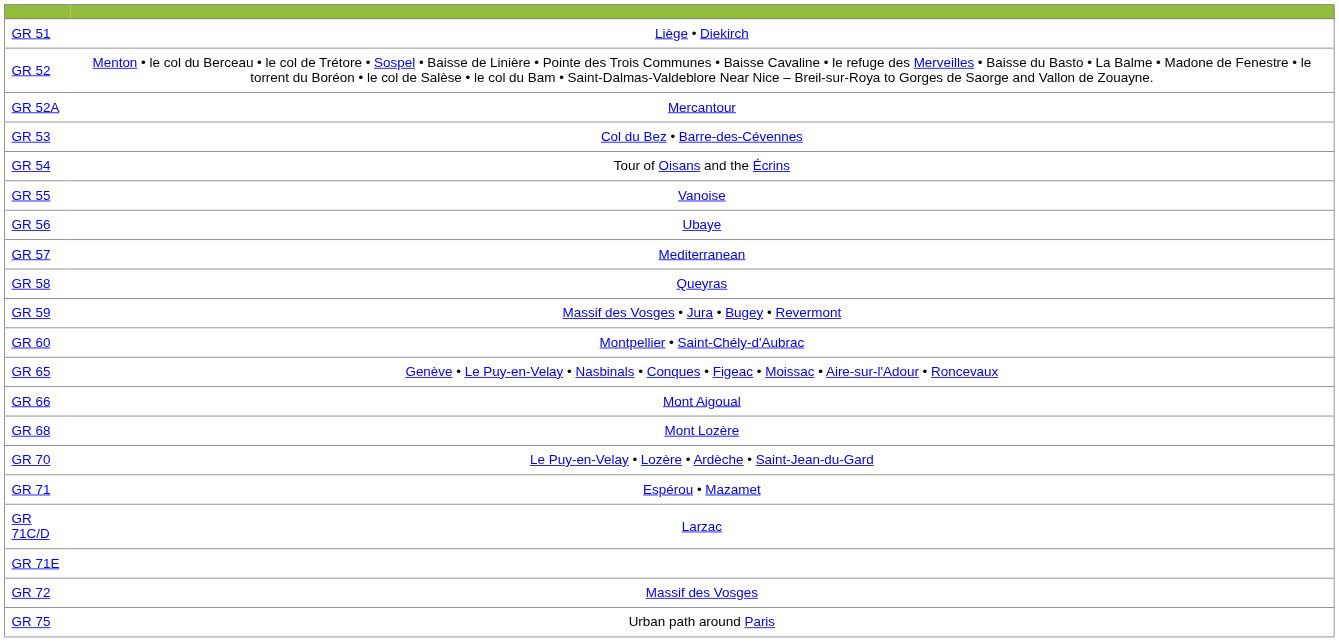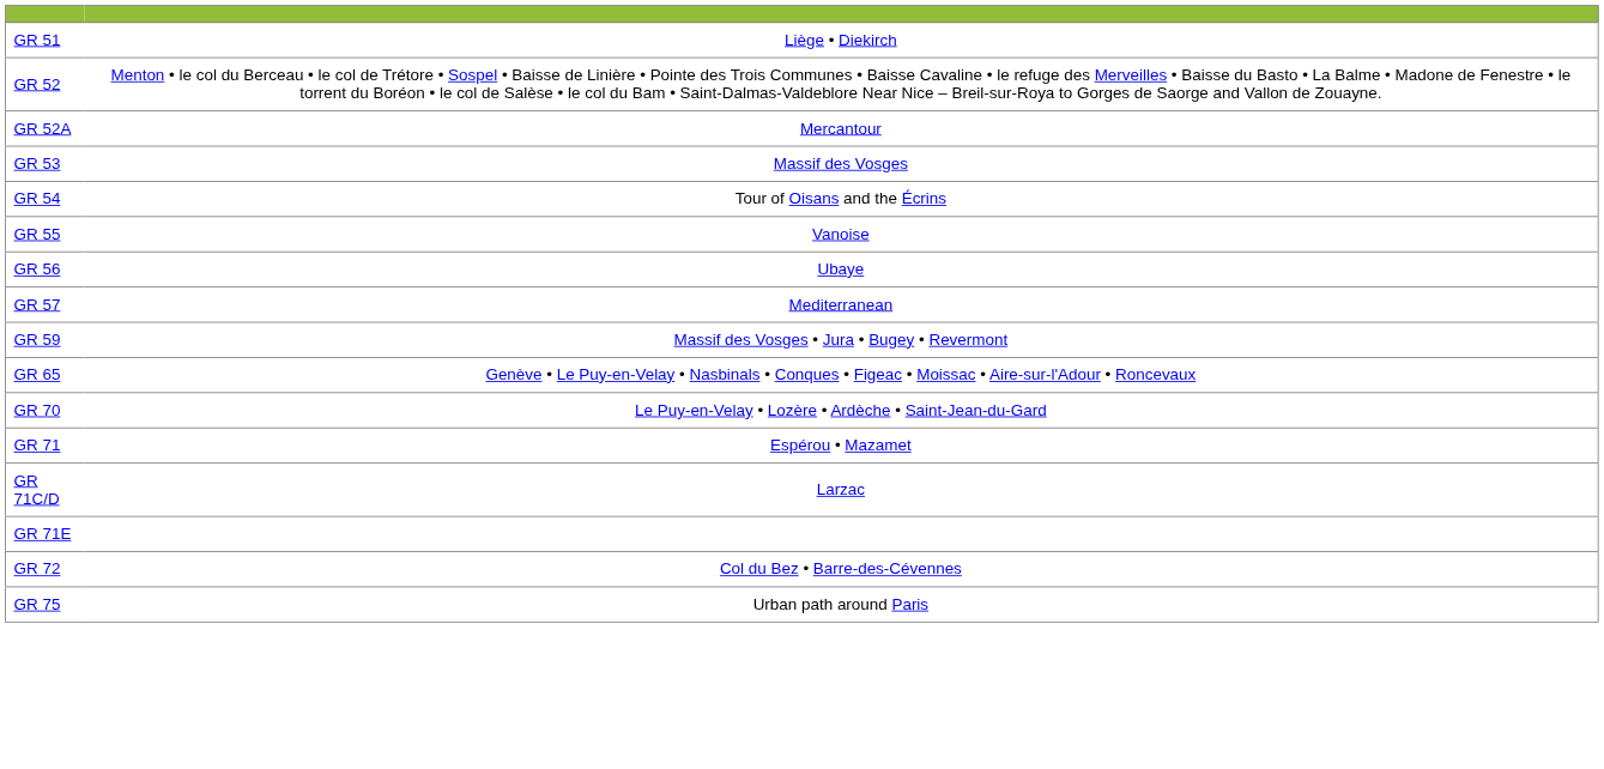GR 53 | column 2: Col du Bez • Barre-des-Cévennes -> Massif des Vosges
- row: GR 58 | Queyras
- row: GR 60 | Montpellier • Saint-Chély-d'Aubrac
- row: GR 66 | Mont Aigoual
- row: GR 68 | Mont Lozère
GR 72 | column 2: Massif des Vosges -> Col du Bez • Barre-des-Cévennes
